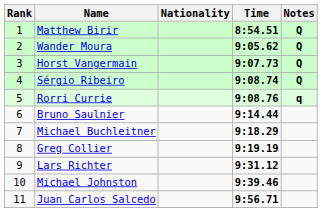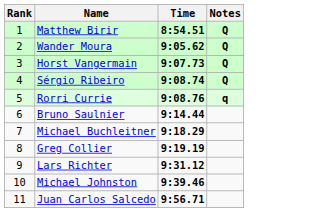- column: Nationality
